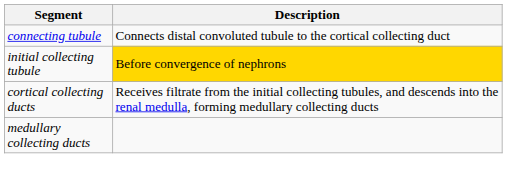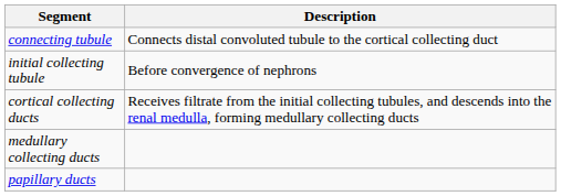initial collecting tubule | Description: gold background -> no background
+ row: papillary ducts
